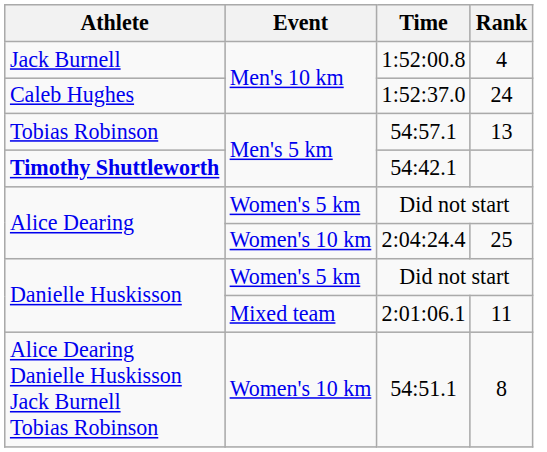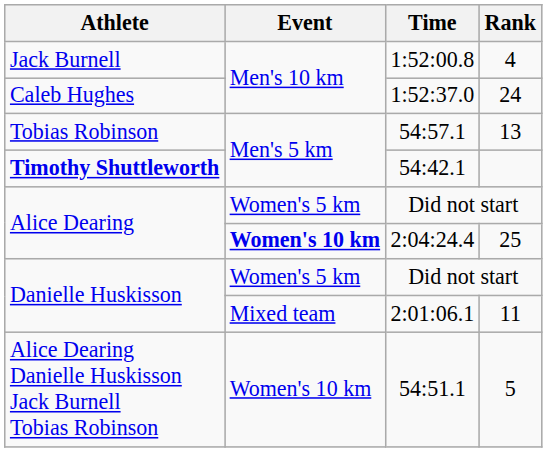2:04:24.4 | Event: normal -> bold
54:51.1 | Rank: 8 -> 5
